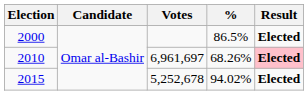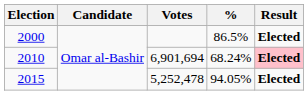2010 | Votes: 6,961,697 -> 6,901,694
2010 | %: 68.26% -> 68.24%
2015 | Votes: 5,252,678 -> 5,252,478
2015 | %: 94.02% -> 94.05%
